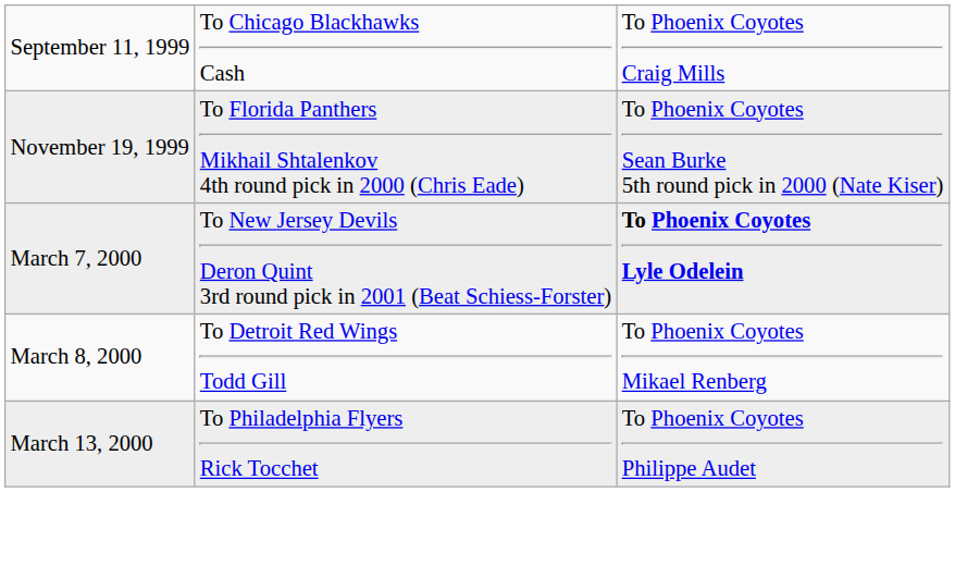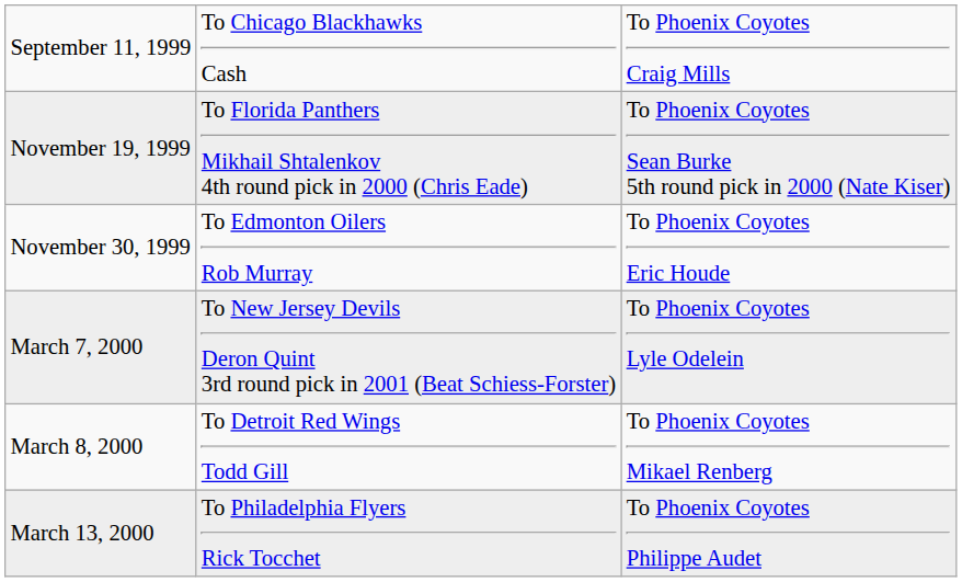+ row: November 30, 1999 | To Edmonton Oilers Rob Murray | To Phoenix Coyotes Eric Houde
March 7, 2000 | column 3: bold -> normal
